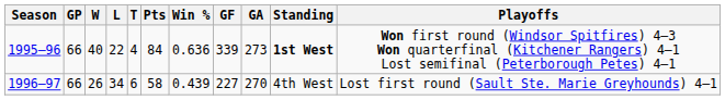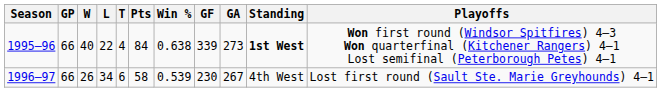1995–96 | Win %: 0.636 -> 0.638
1996–97 | Win %: 0.439 -> 0.539
1996–97 | GF: 227 -> 230
1996–97 | GA: 270 -> 267
